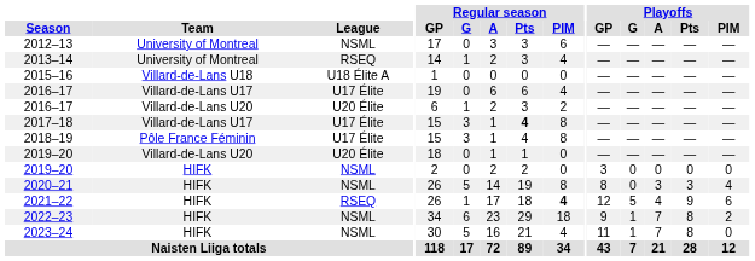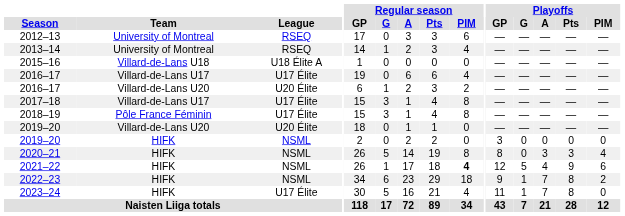2012–13 | League: NSML -> RSEQ
2017–18 | Regular season / Pts: bold -> normal
2021–22 | League: RSEQ -> NSML
2023–24 | League: NSML -> U17 Élite
